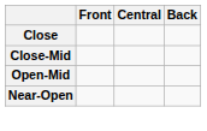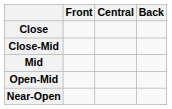+ row: Mid
